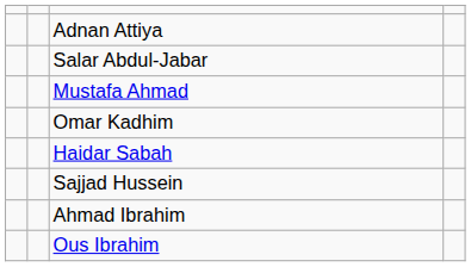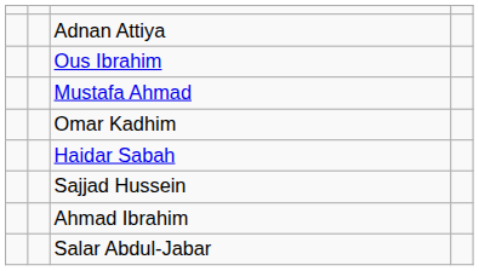rows swapped: Salar Abdul-Jabar <-> Ous Ibrahim
